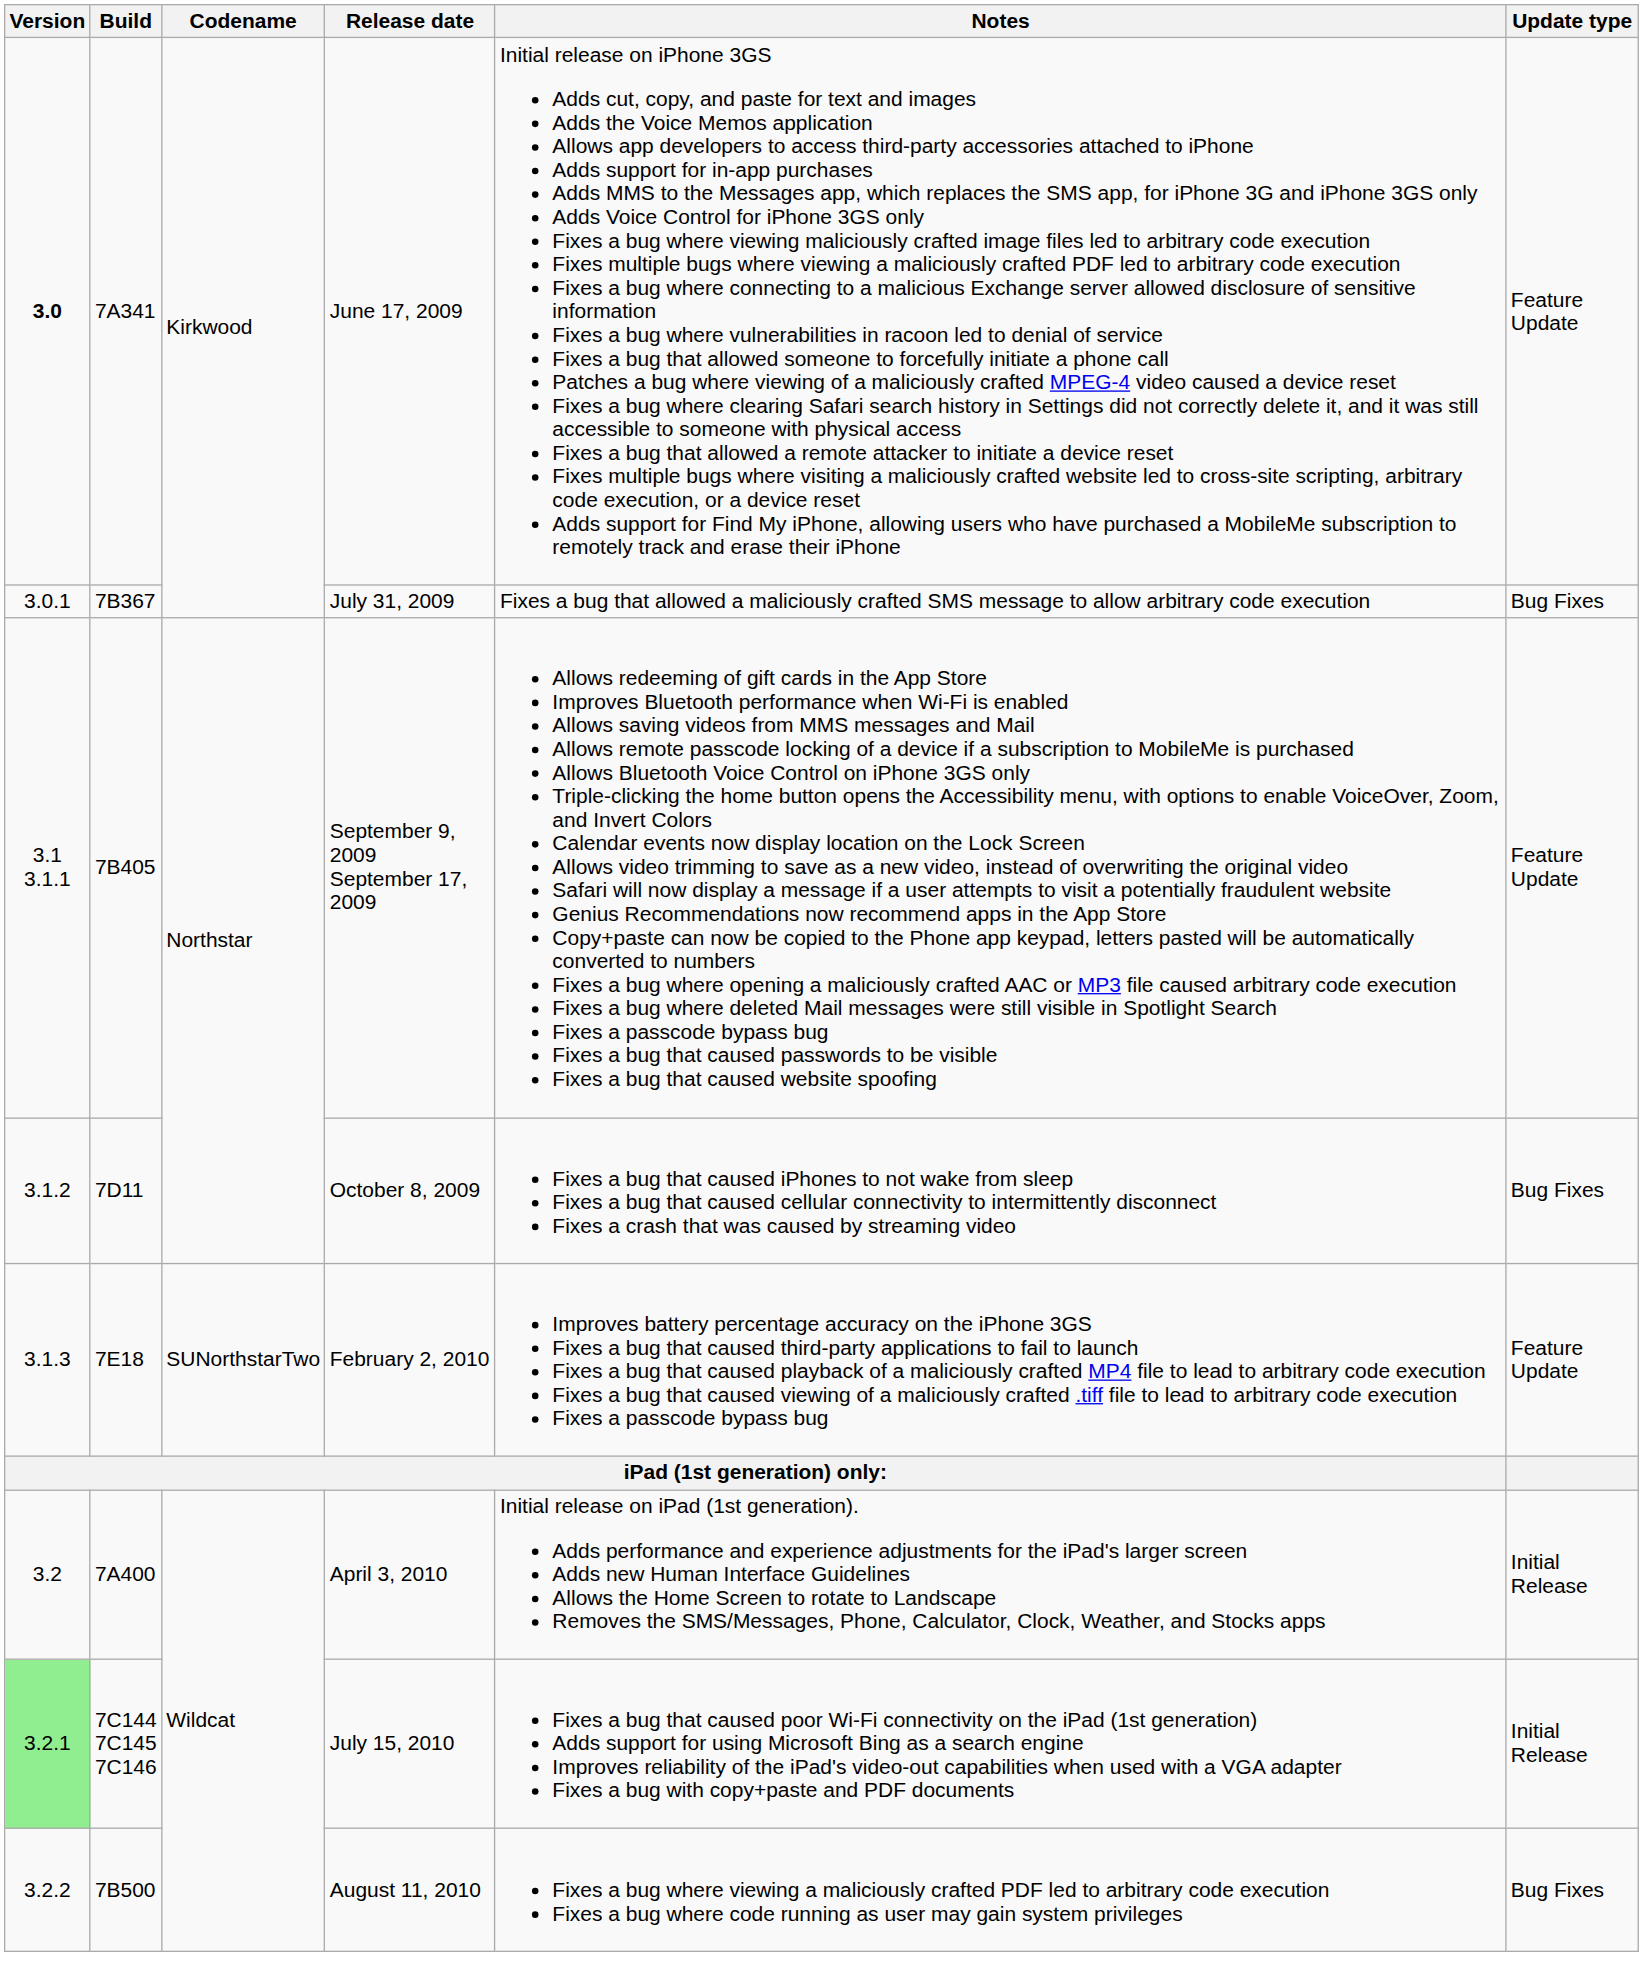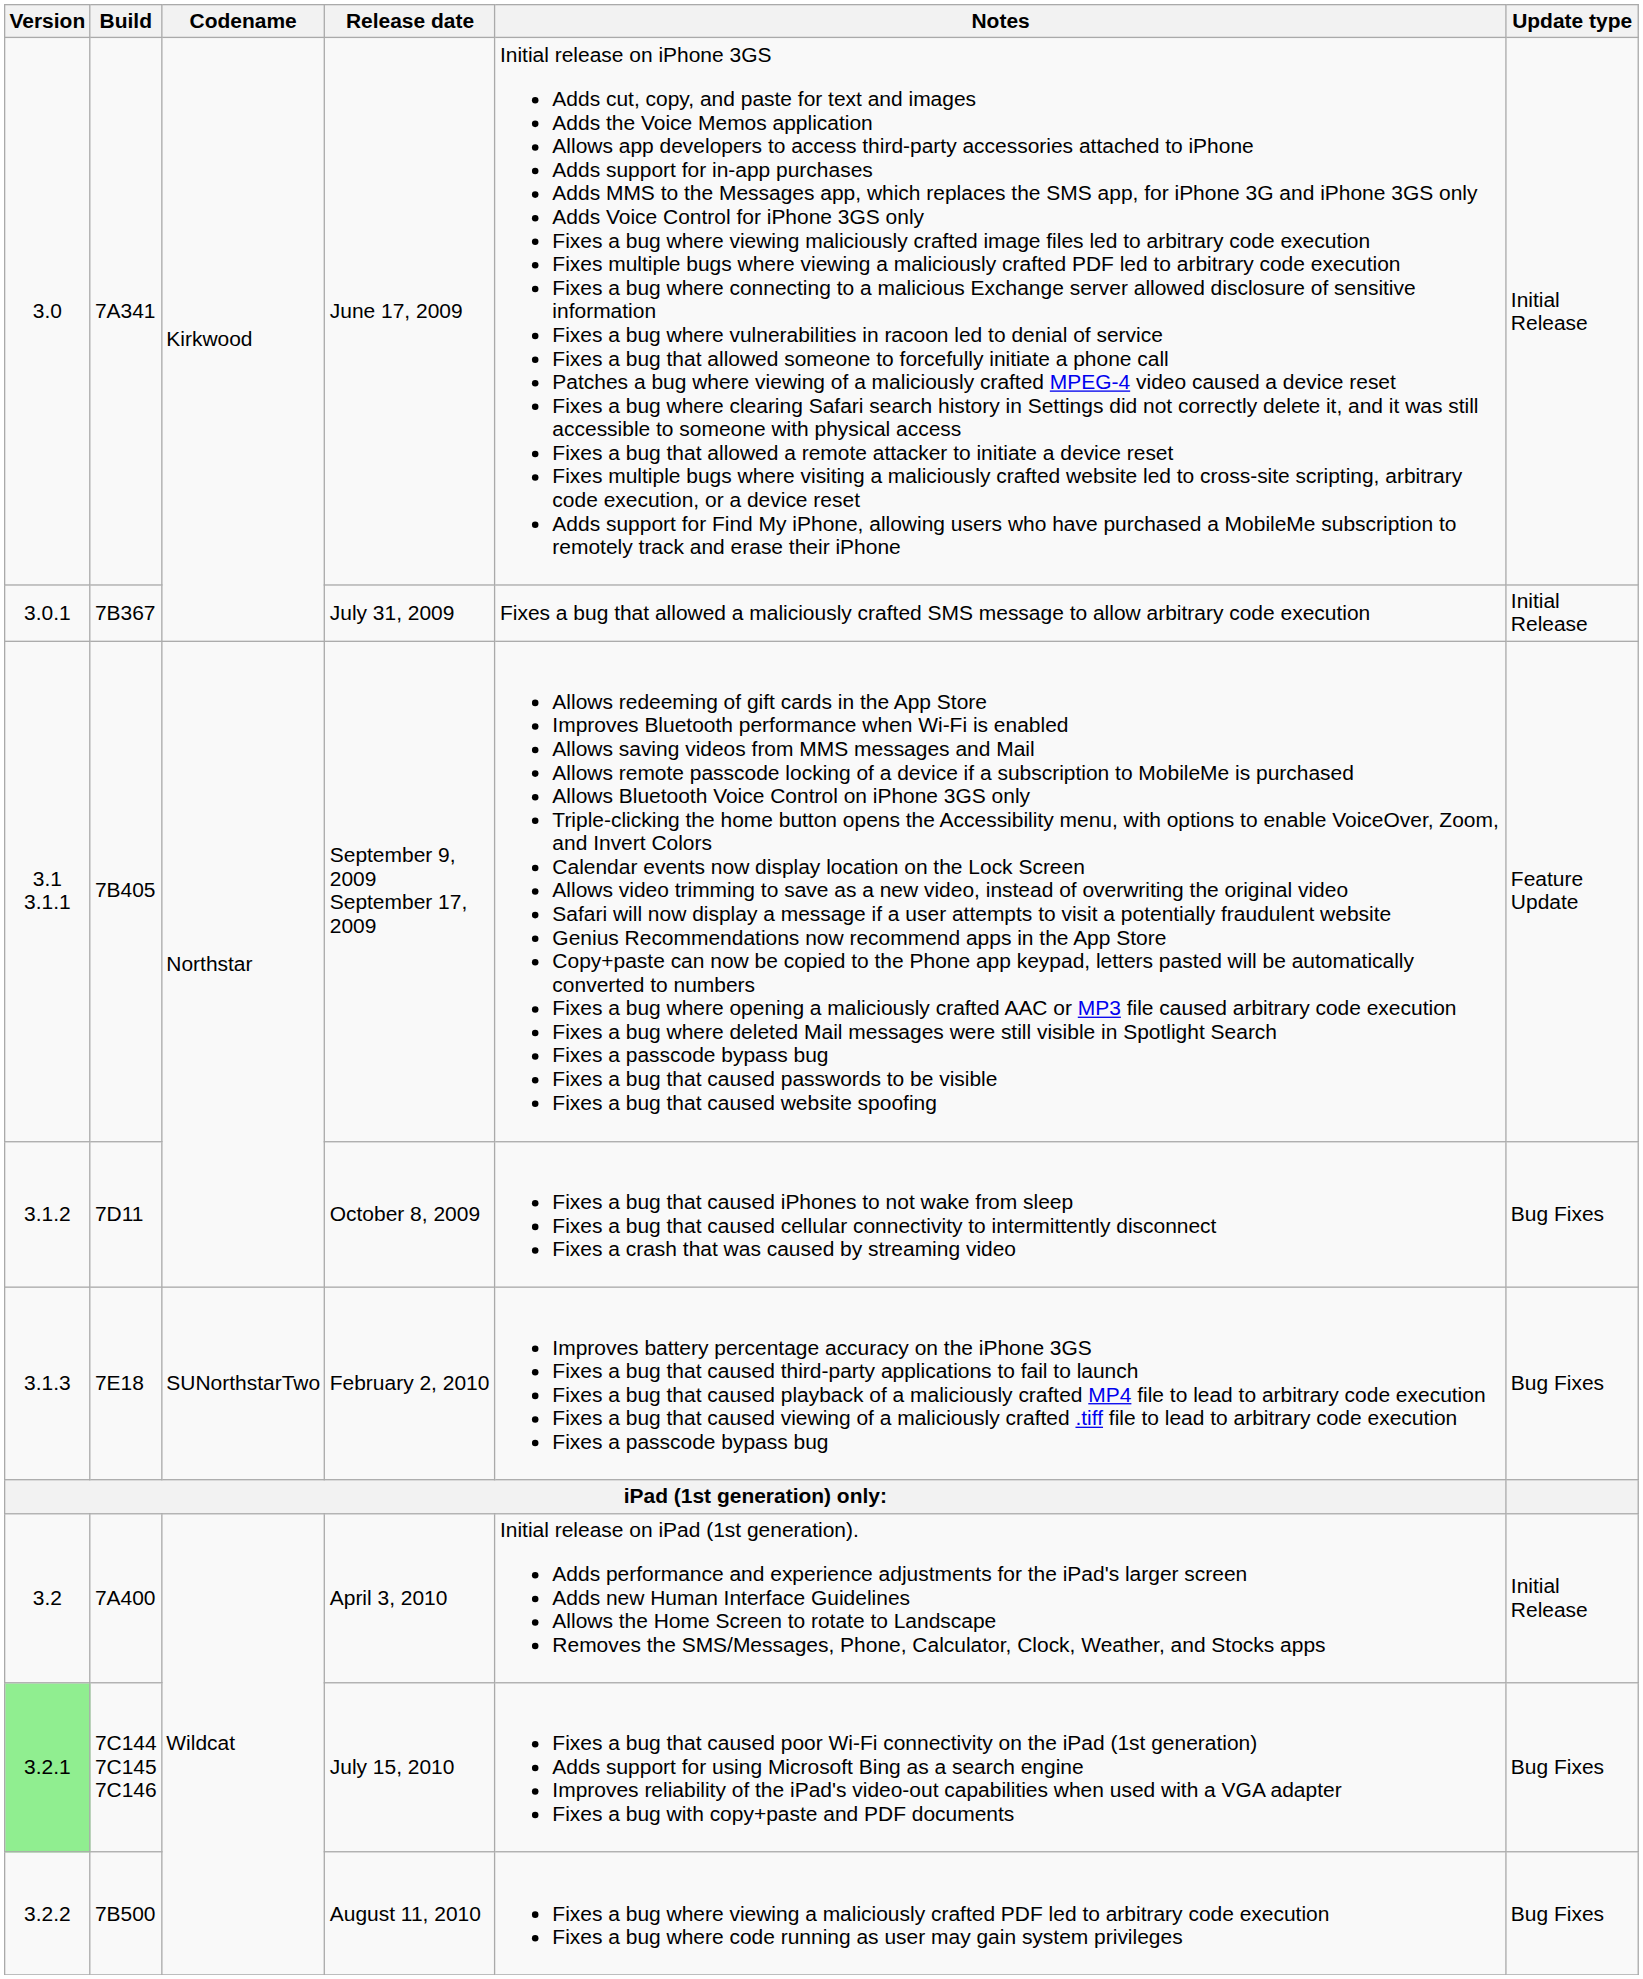June 17, 2009 | Version: bold -> normal
June 17, 2009 | Update type: Feature Update -> Initial Release
July 31, 2009 | Update type: Bug Fixes -> Initial Release
February 2, 2010 | Update type: Feature Update -> Bug Fixes
July 15, 2010 | Update type: Initial Release -> Bug Fixes
